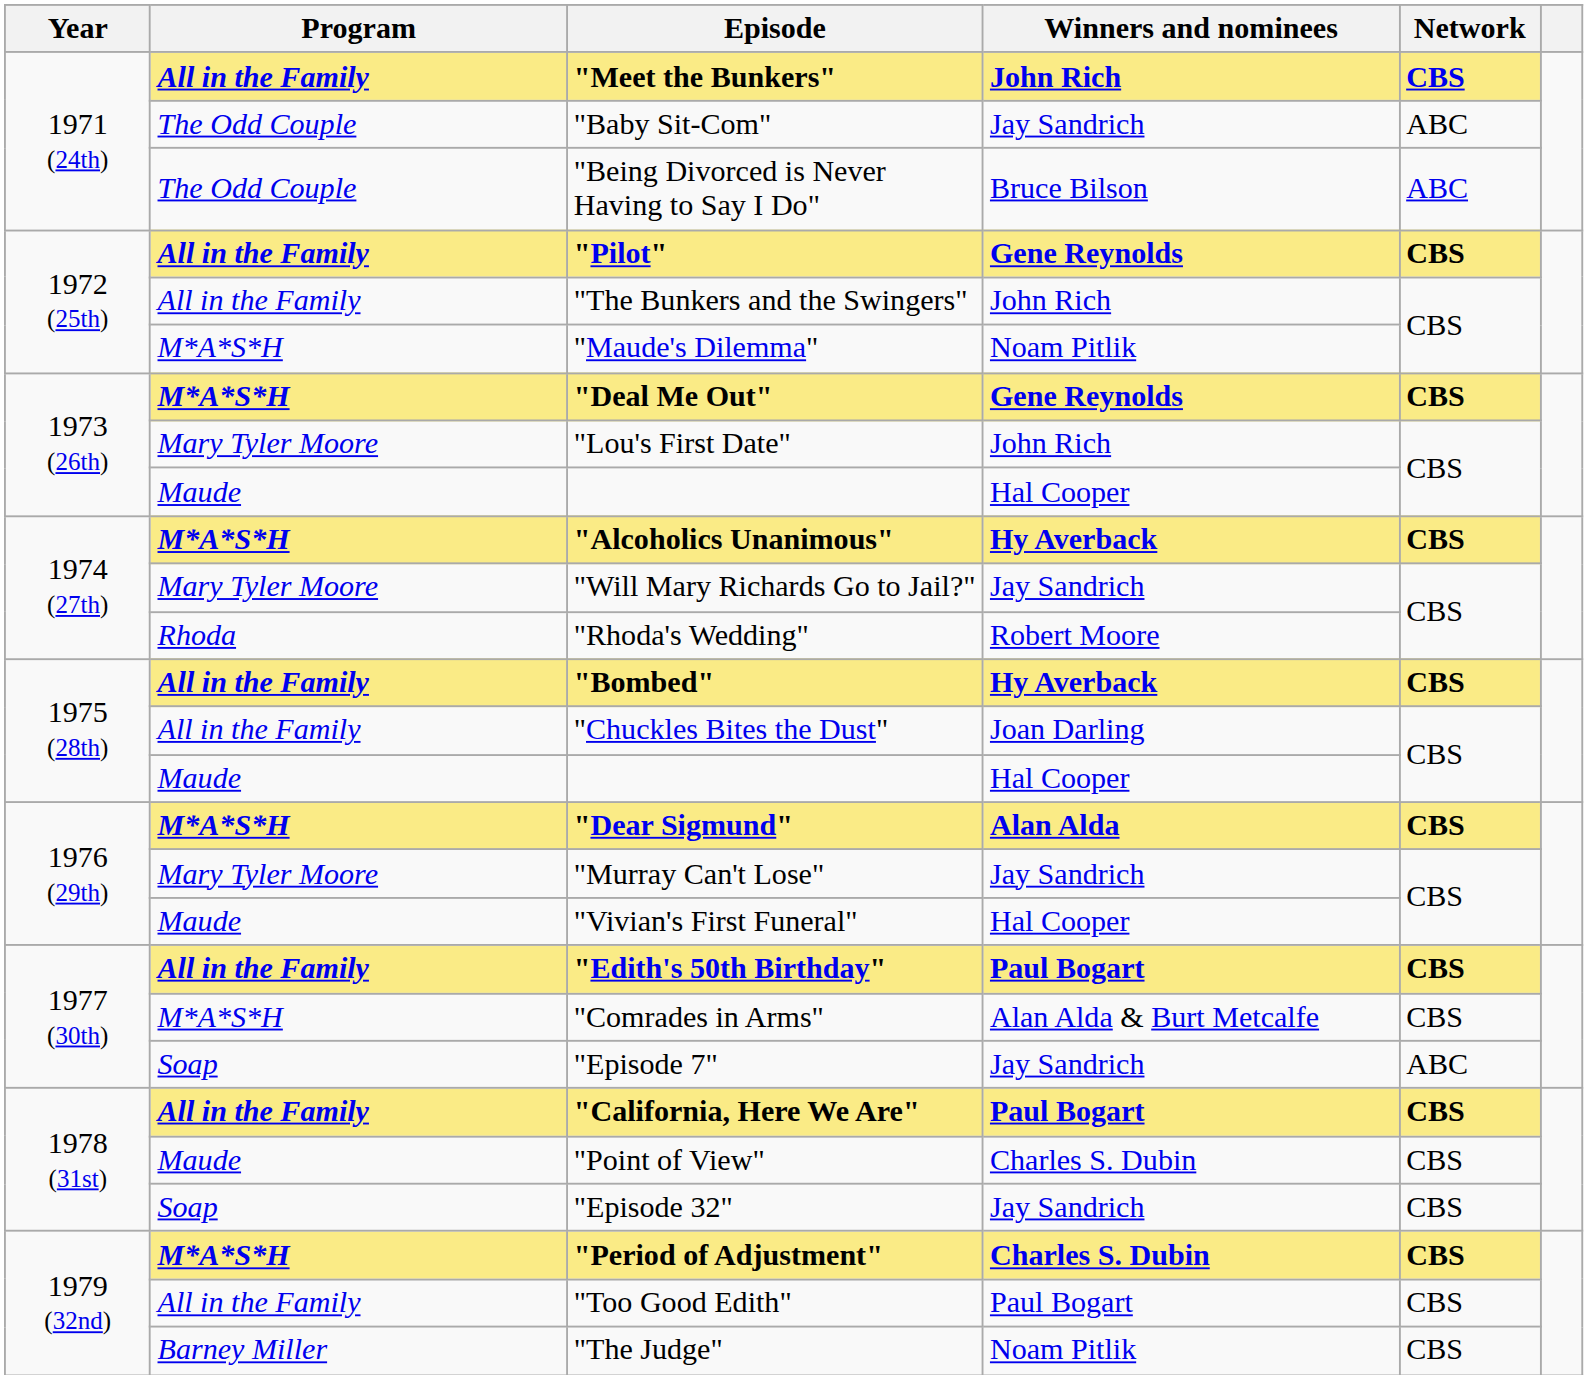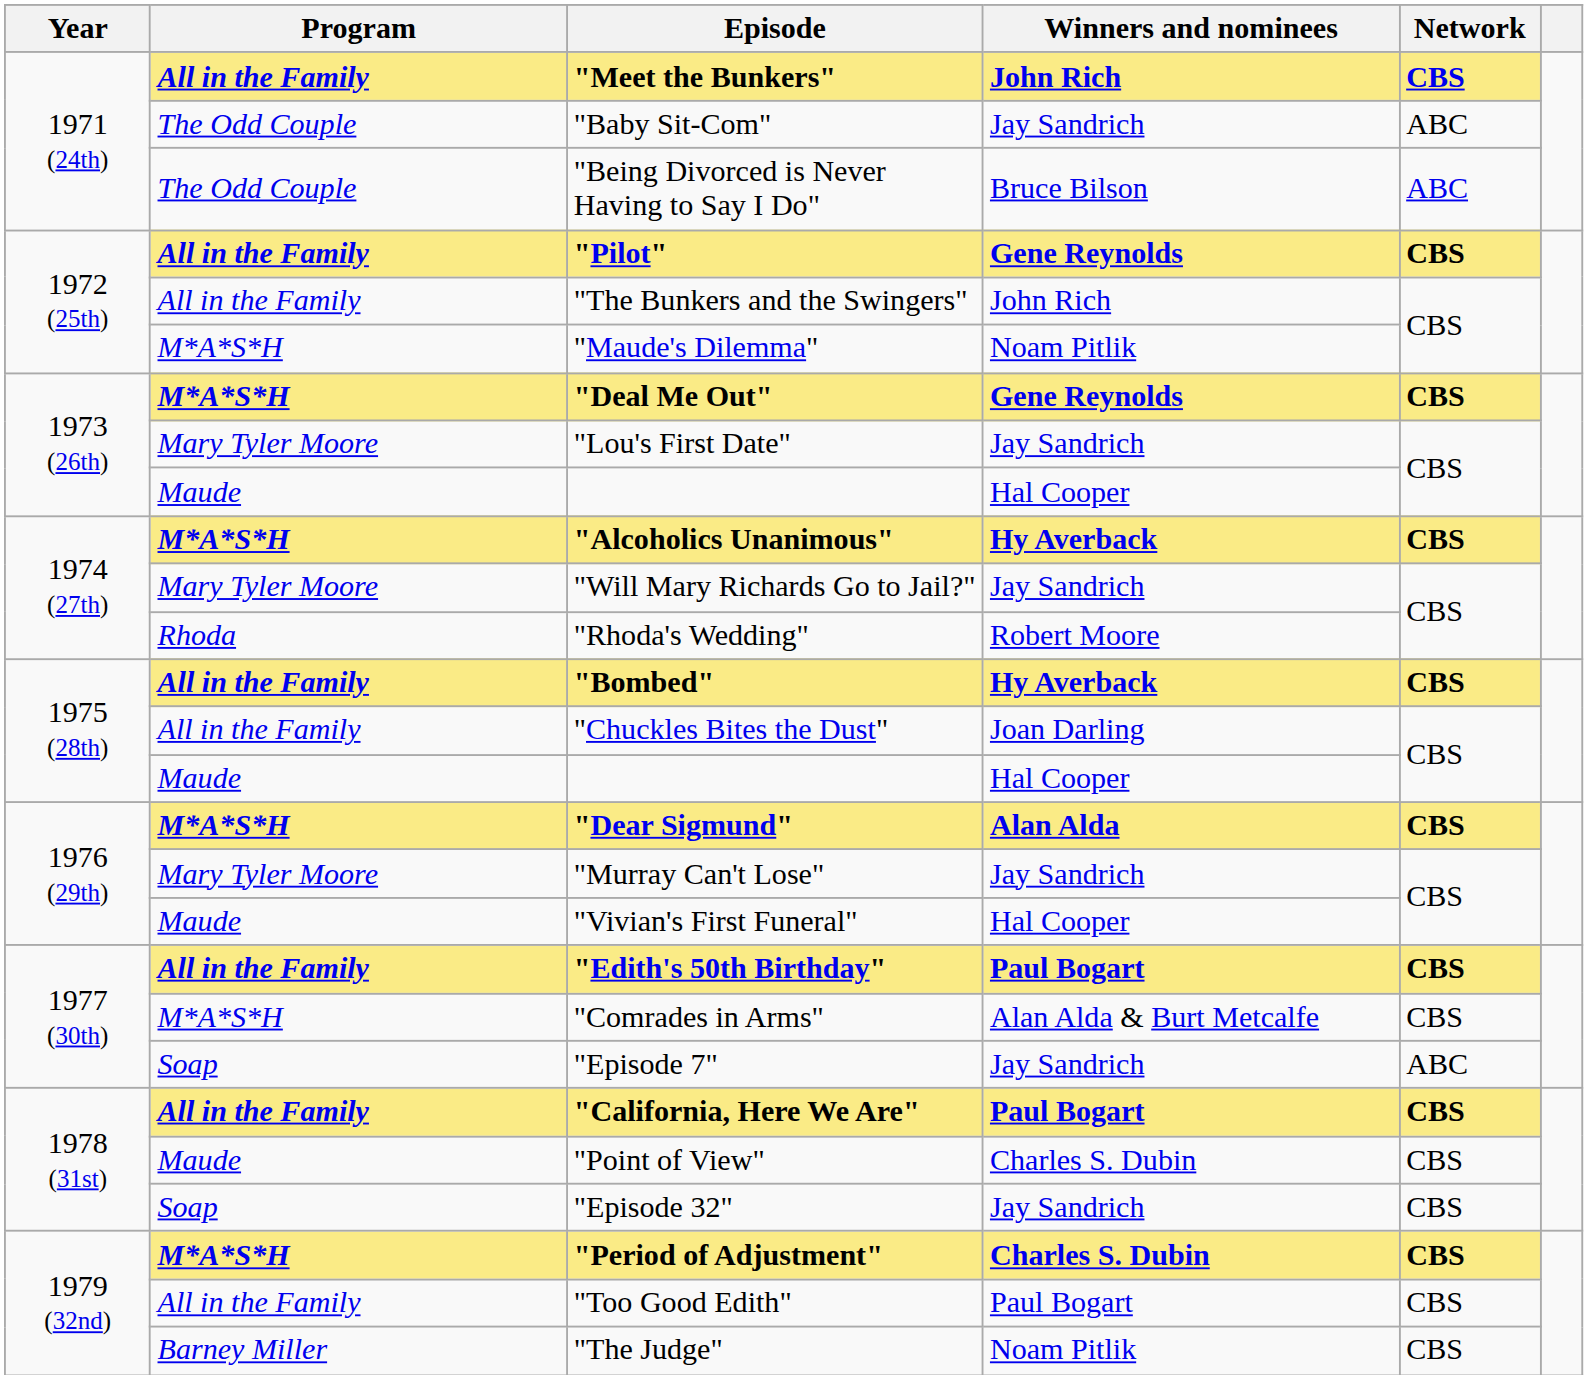"Lou's First Date" | Winners and nominees: John Rich -> Jay Sandrich
